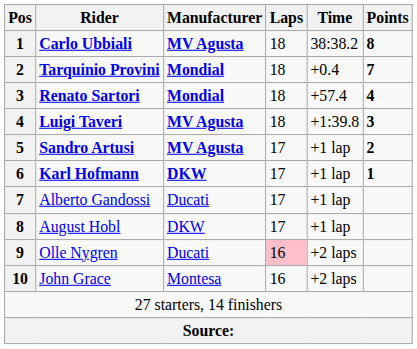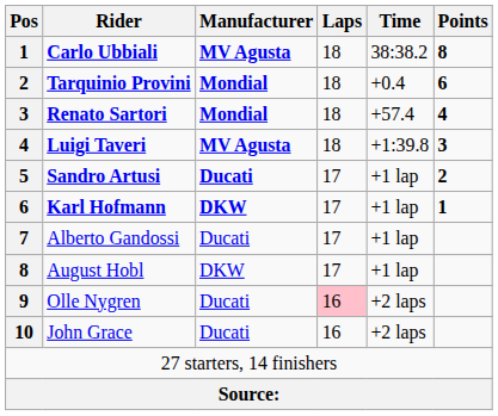Tarquinio Provini | Points: 7 -> 6
Sandro Artusi | Manufacturer: MV Agusta -> Ducati
John Grace | Manufacturer: Montesa -> Ducati
